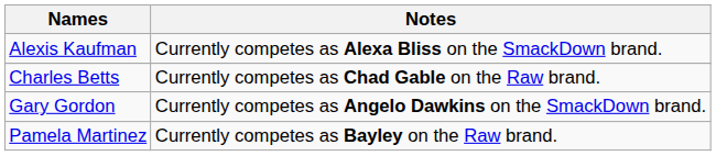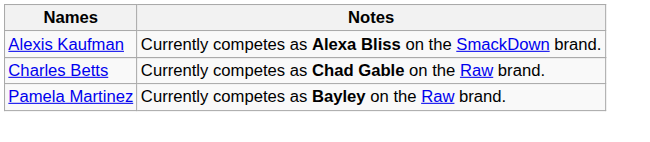- row: Gary Gordon | Currently competes as Angelo Dawkins on the SmackDown brand.
